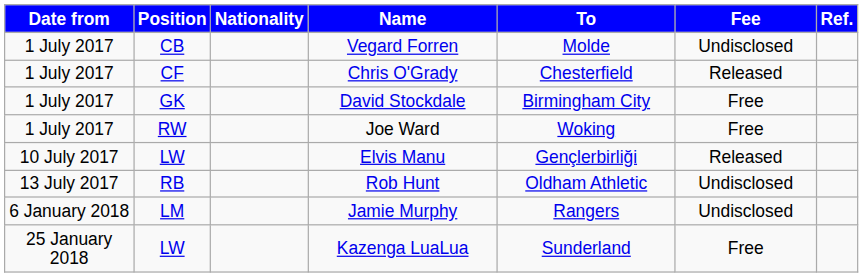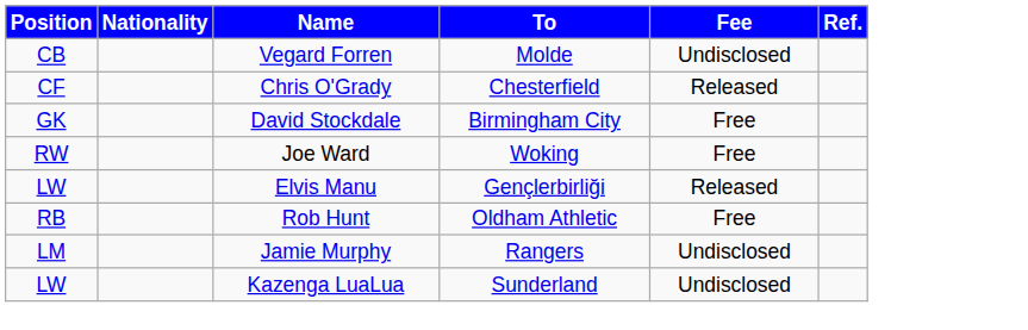- column: Date from | 1 July 2017 | 1 July 2017 | 1 July 2017 | 1 July 2017 | 10 July 2017 | 13 July 2017 | 6 January 2018 | 25 January 2018
Rob Hunt | Fee: Undisclosed -> Free
Kazenga LuaLua | Fee: Free -> Undisclosed
